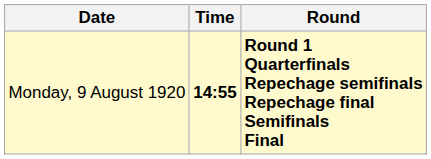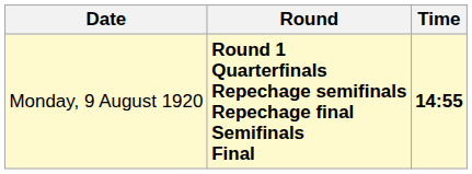columns swapped: Time <-> Round
